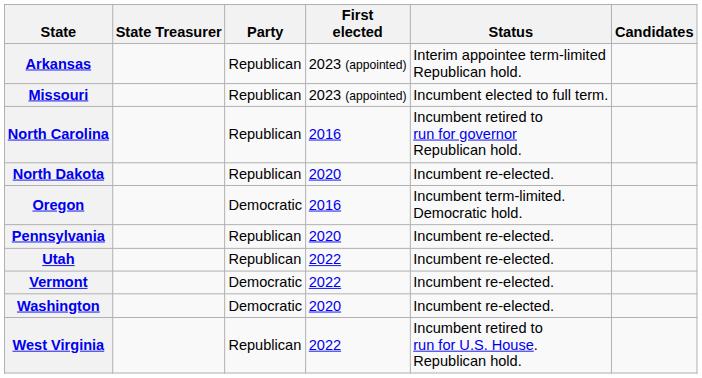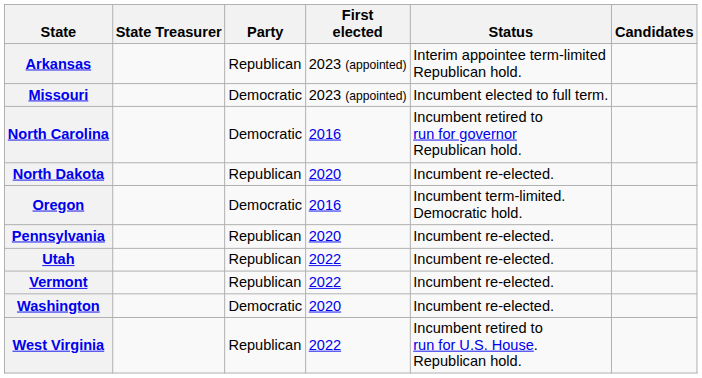Missouri | Party: Republican -> Democratic
North Carolina | Party: Republican -> Democratic
Vermont | Party: Democratic -> Republican
